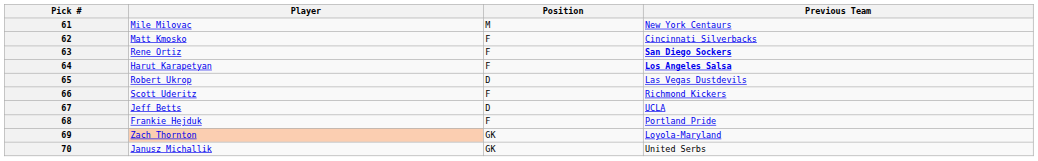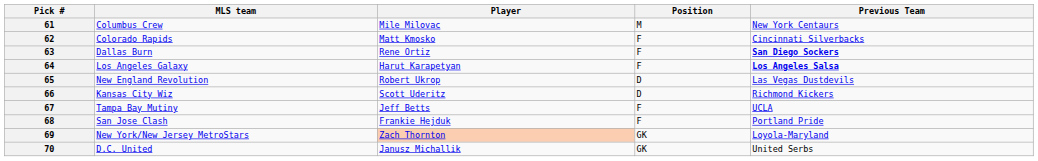+ column: MLS team | Columbus Crew | Colorado Rapids | Dallas Burn | Los Angeles Galaxy | New England Revolution | Kansas City Wiz | Tampa Bay Mutiny | San Jose Clash | New York/New Jersey MetroStars | D.C. United
66 | Position: F -> D
67 | Position: D -> F
